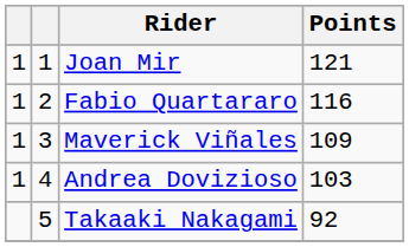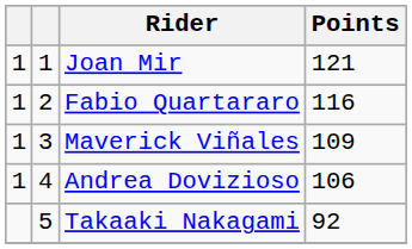Andrea Dovizioso | Points: 103 -> 106
